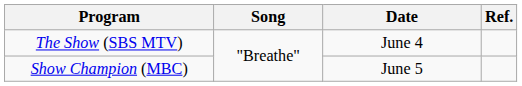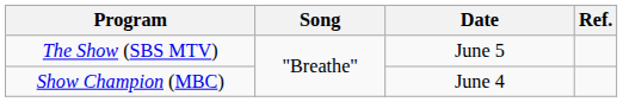The Show (SBS MTV) | Date: June 4 -> June 5
Show Champion (MBC) | Date: June 5 -> June 4
